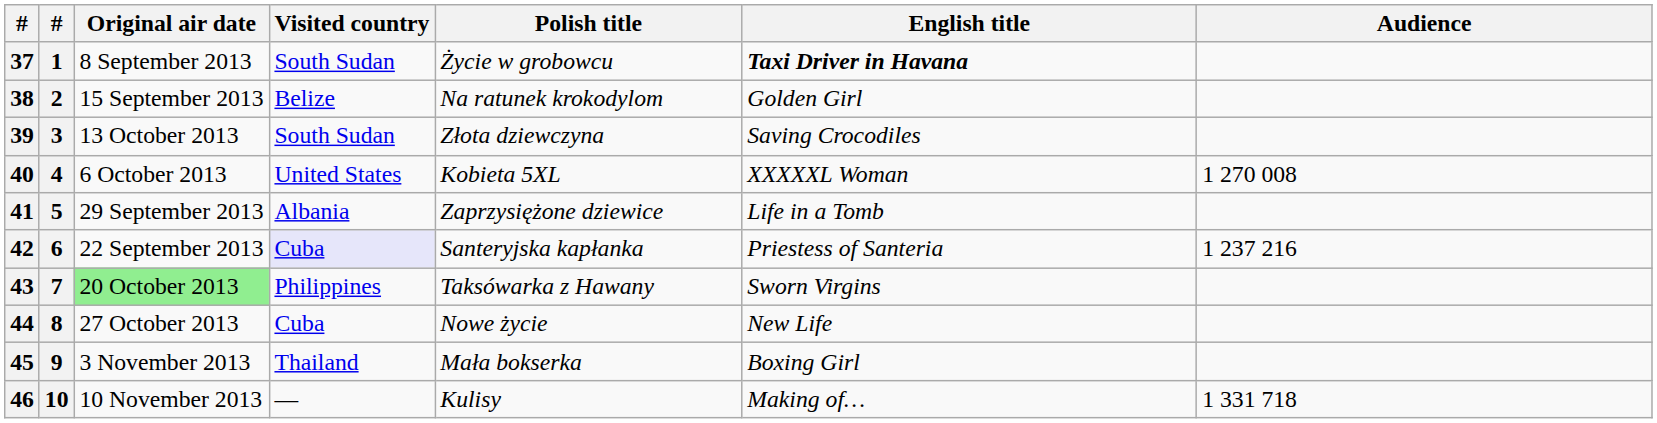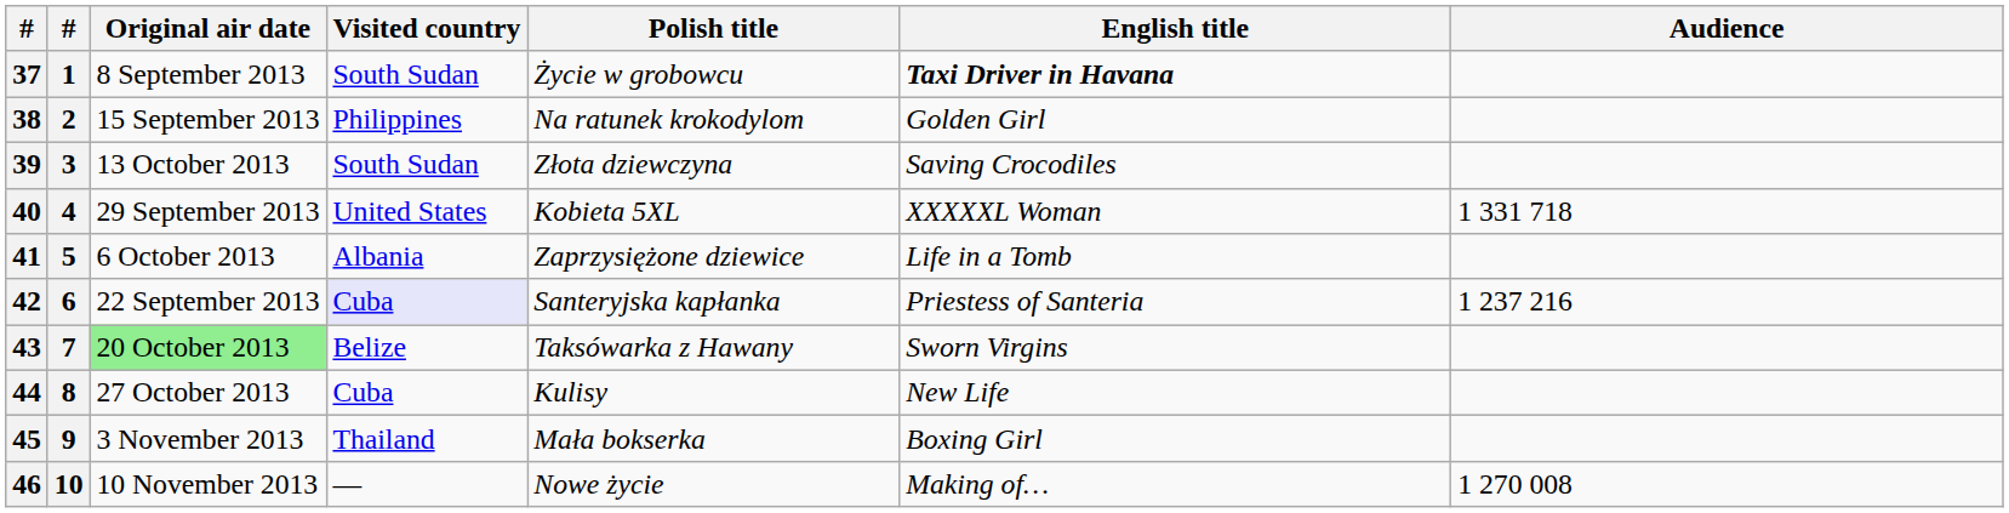38 | Visited country: Belize -> Philippines
40 | Original air date: 6 October 2013 -> 29 September 2013
40 | Audience: 1 270 008 -> 1 331 718
41 | Original air date: 29 September 2013 -> 6 October 2013
43 | Visited country: Philippines -> Belize
44 | Polish title: Nowe życie -> Kulisy
46 | Polish title: Kulisy -> Nowe życie
46 | Audience: 1 331 718 -> 1 270 008
